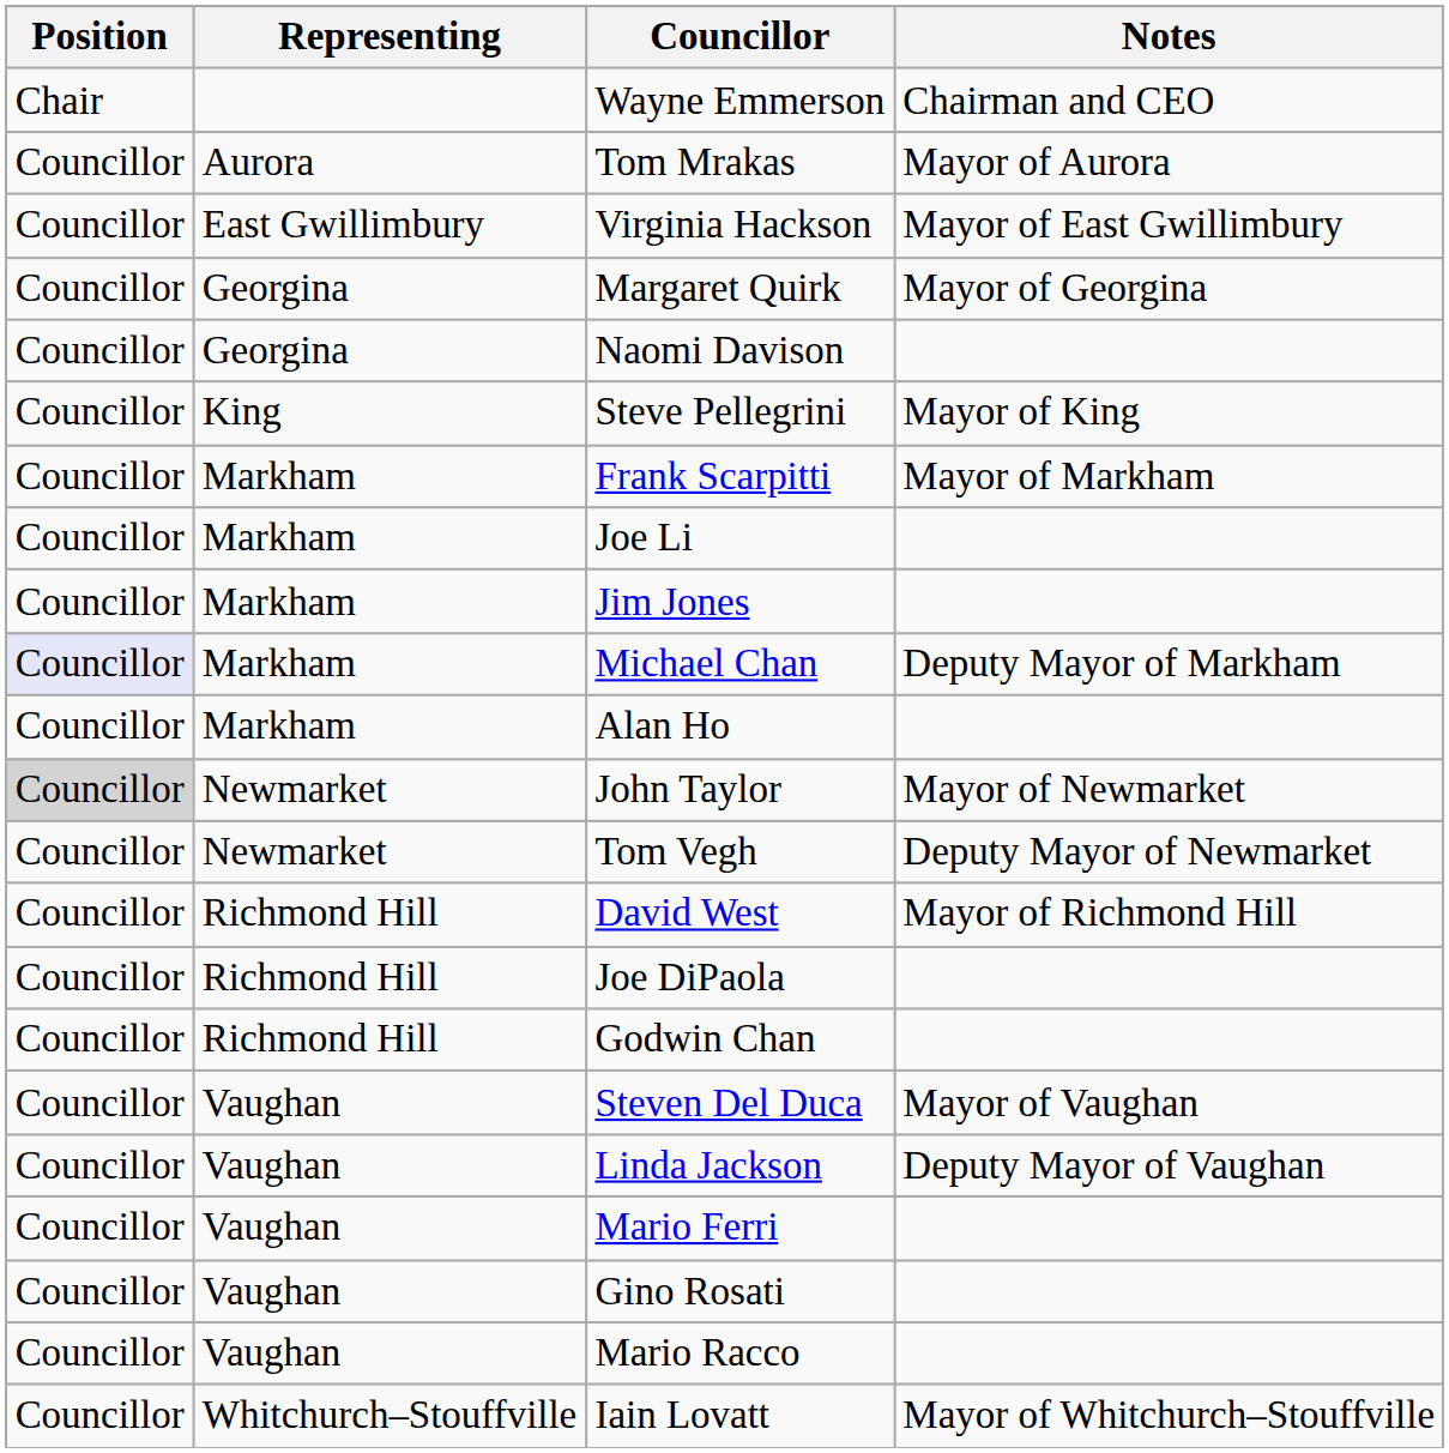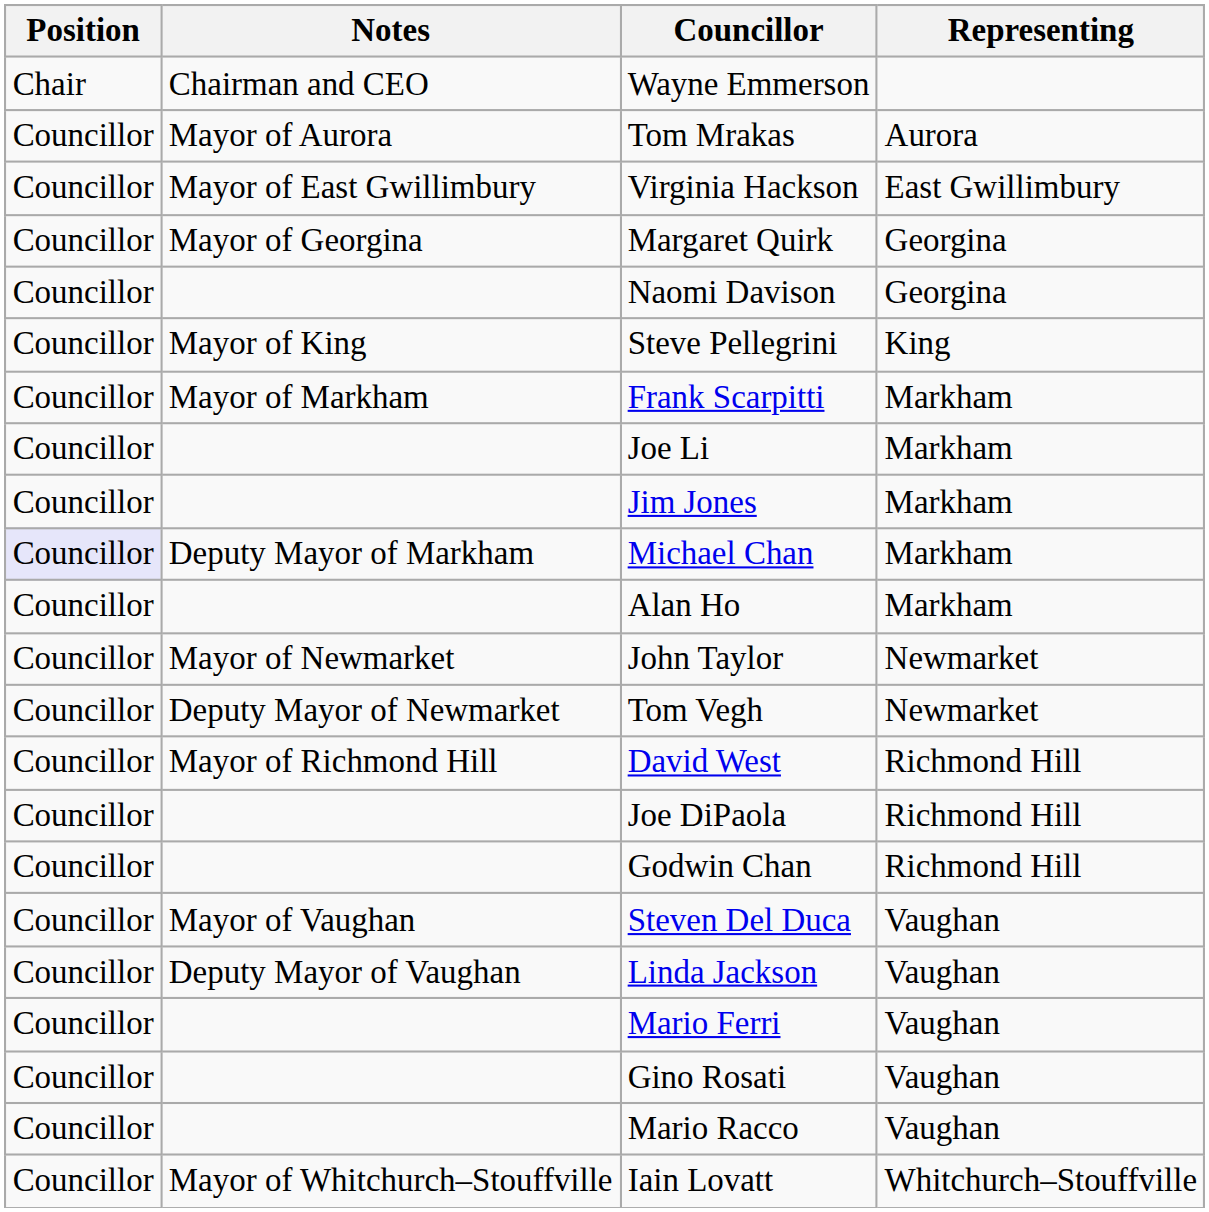columns swapped: Representing <-> Notes
John Taylor | Position: lightgrey background -> no background
